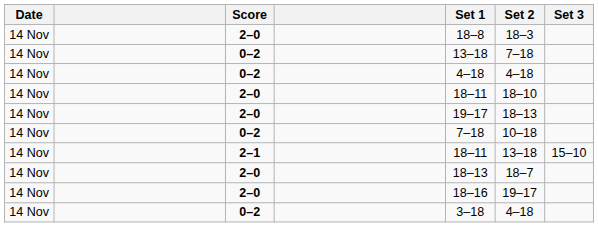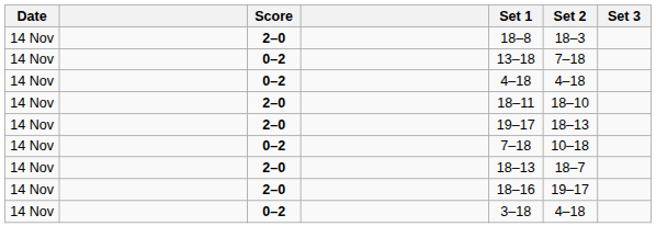- row: 14 Nov | 2–1 | 18–11 | 13–18 | 15–10
